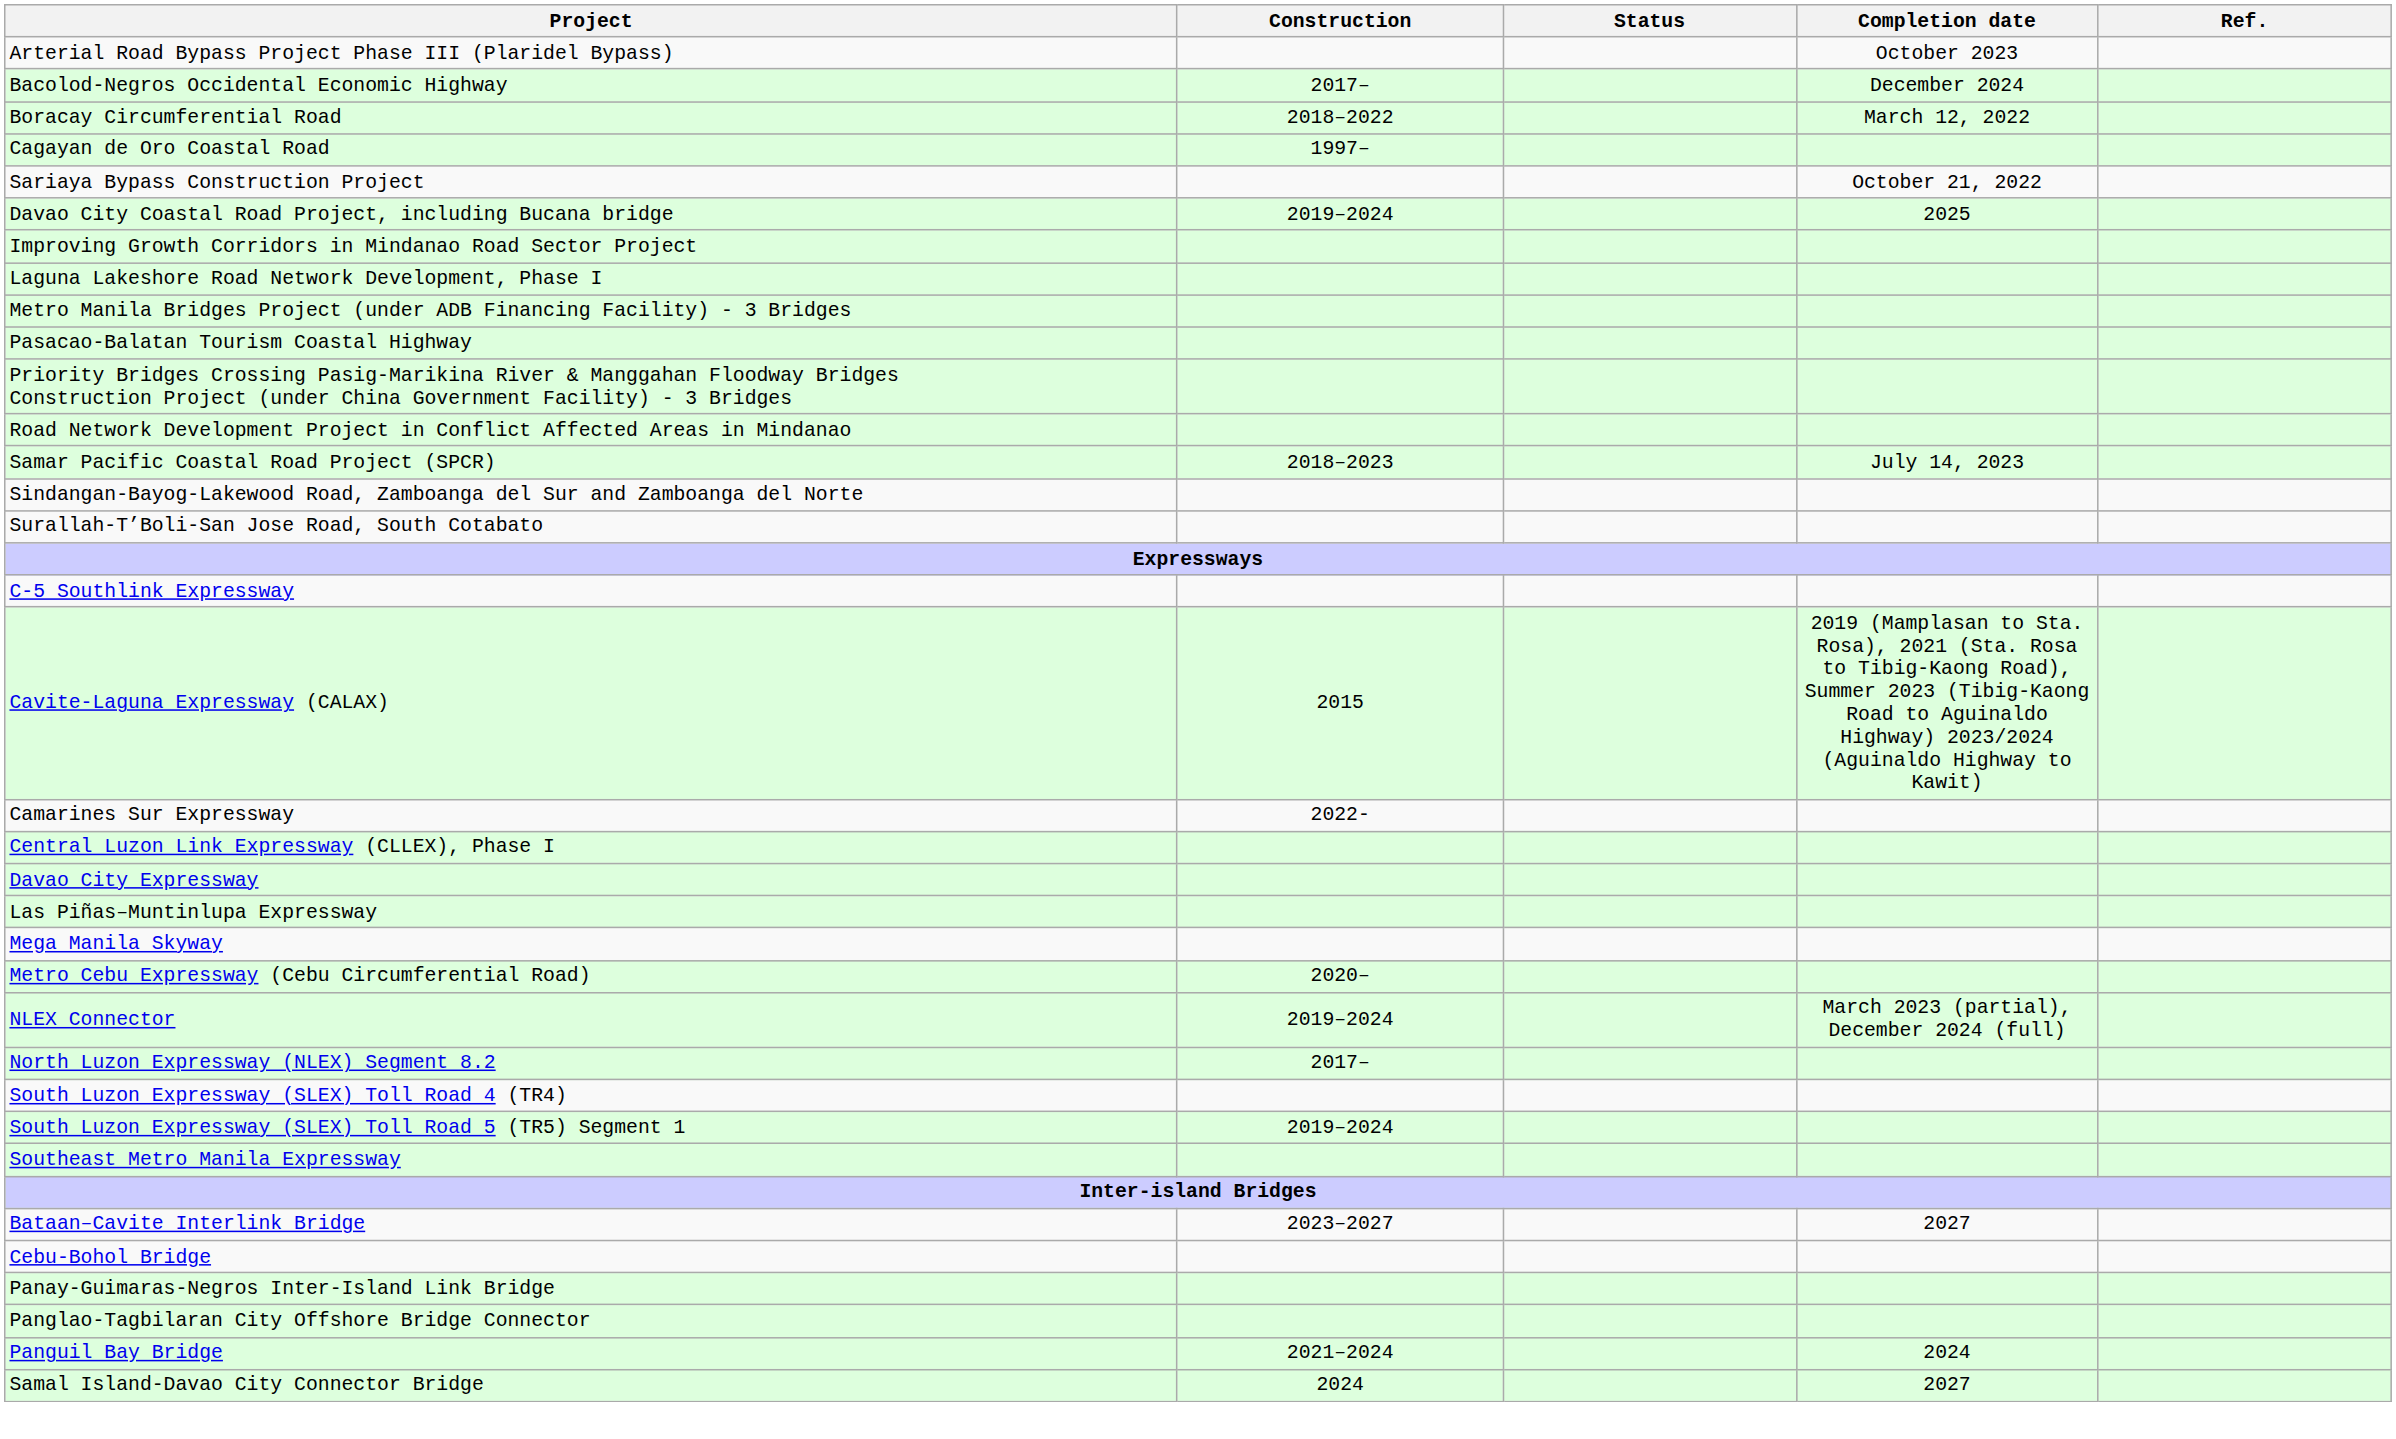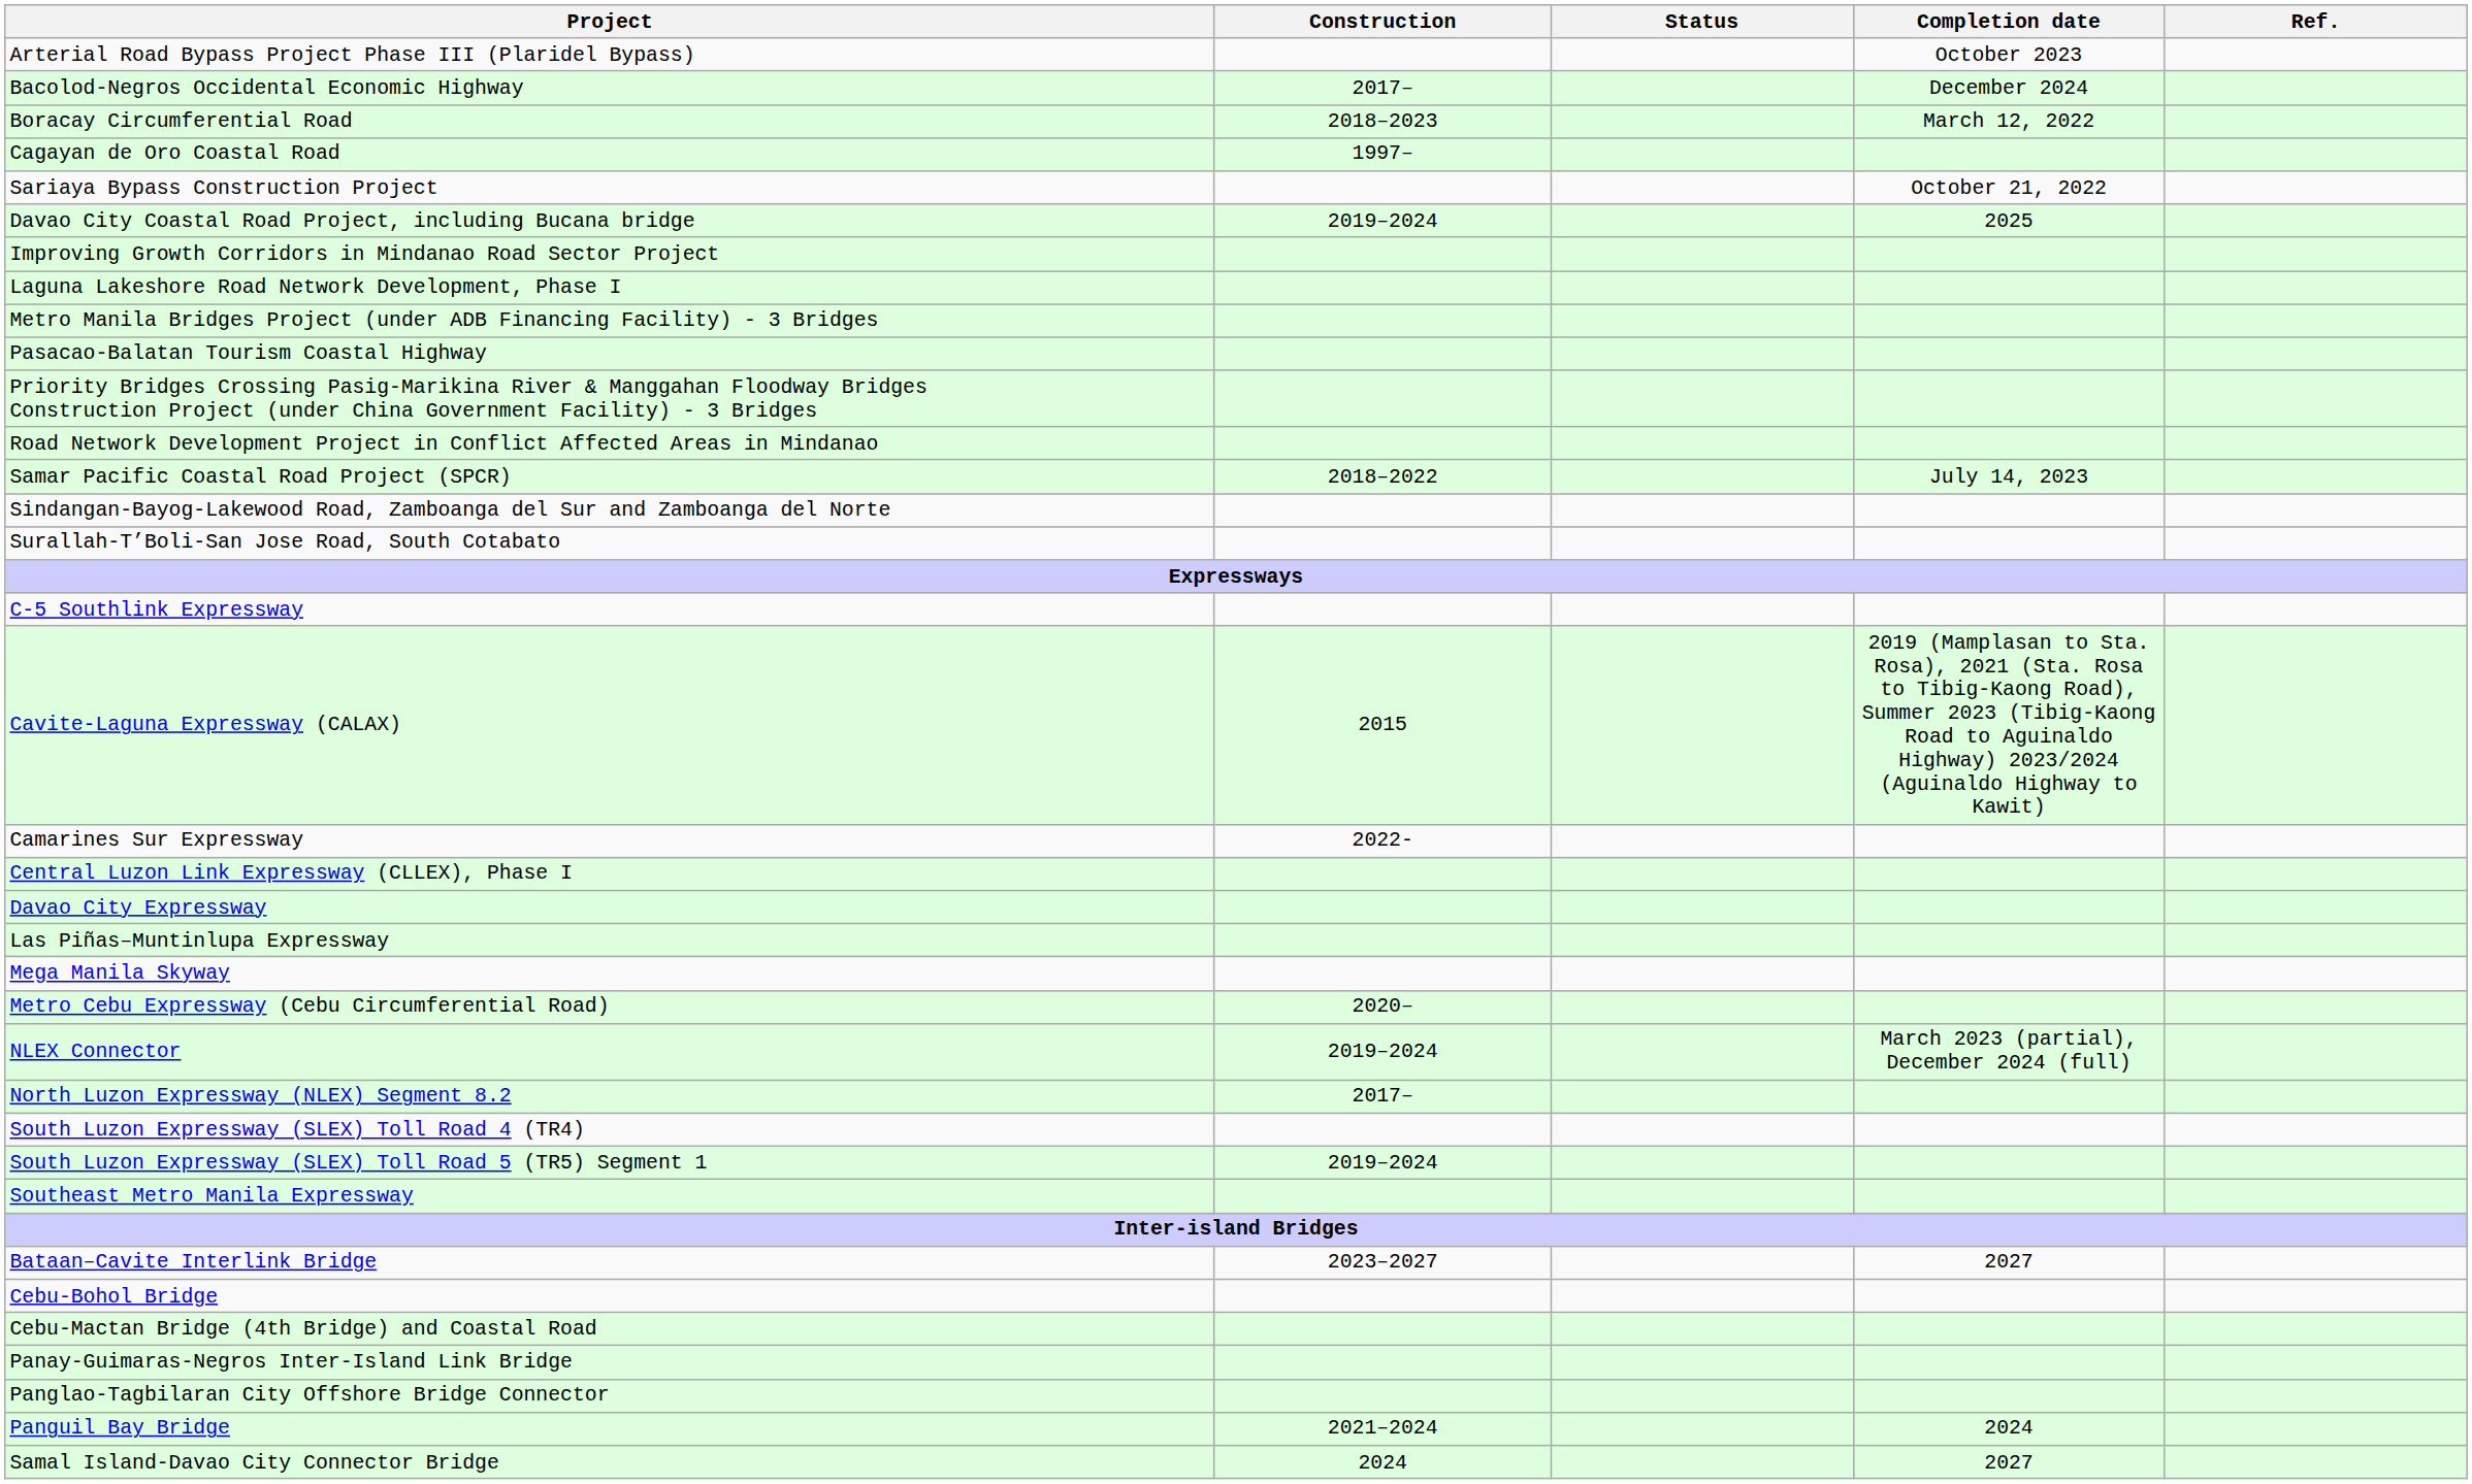Boracay Circumferential Road | Construction: 2018–2022 -> 2018–2023
Samar Pacific Coastal Road Project (SPCR) | Construction: 2018–2023 -> 2018–2022
+ row: Cebu-Mactan Bridge (4th Bridge) and Coastal Road
